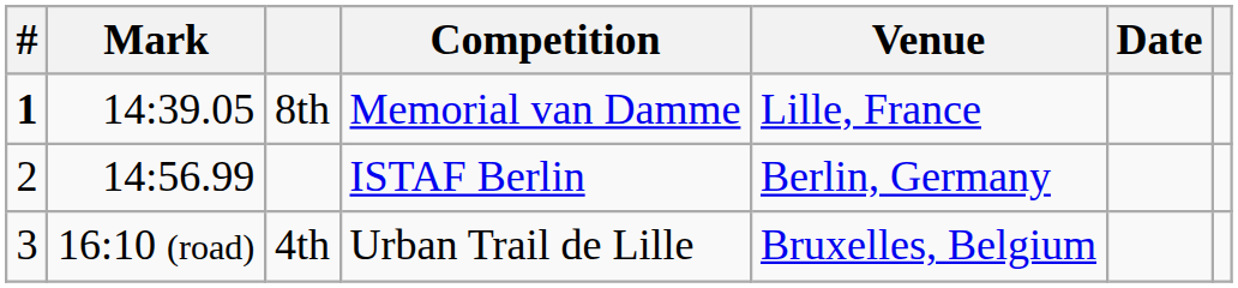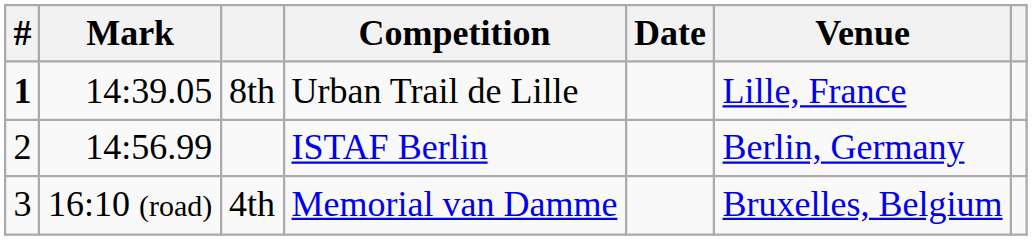columns swapped: Venue <-> Date
8th | Competition: Memorial van Damme -> Urban Trail de Lille
4th | Competition: Urban Trail de Lille -> Memorial van Damme
